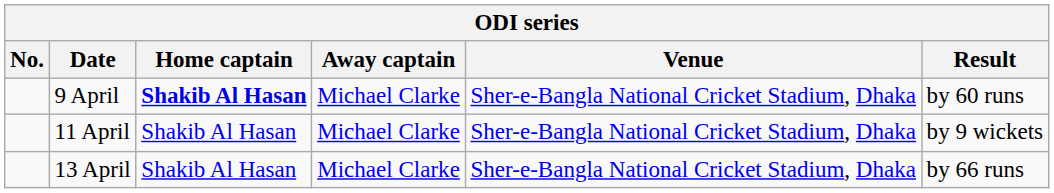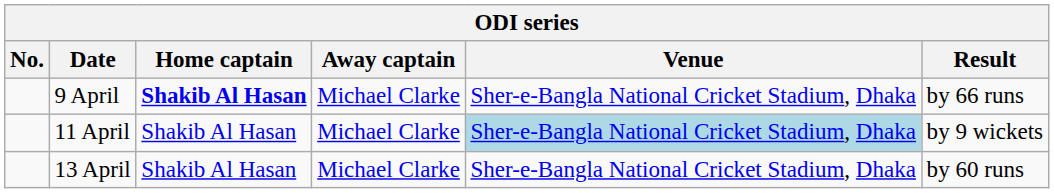9 April | Result: by 60 runs -> by 66 runs
11 April | Venue: no background -> lightblue background
13 April | Result: by 66 runs -> by 60 runs
